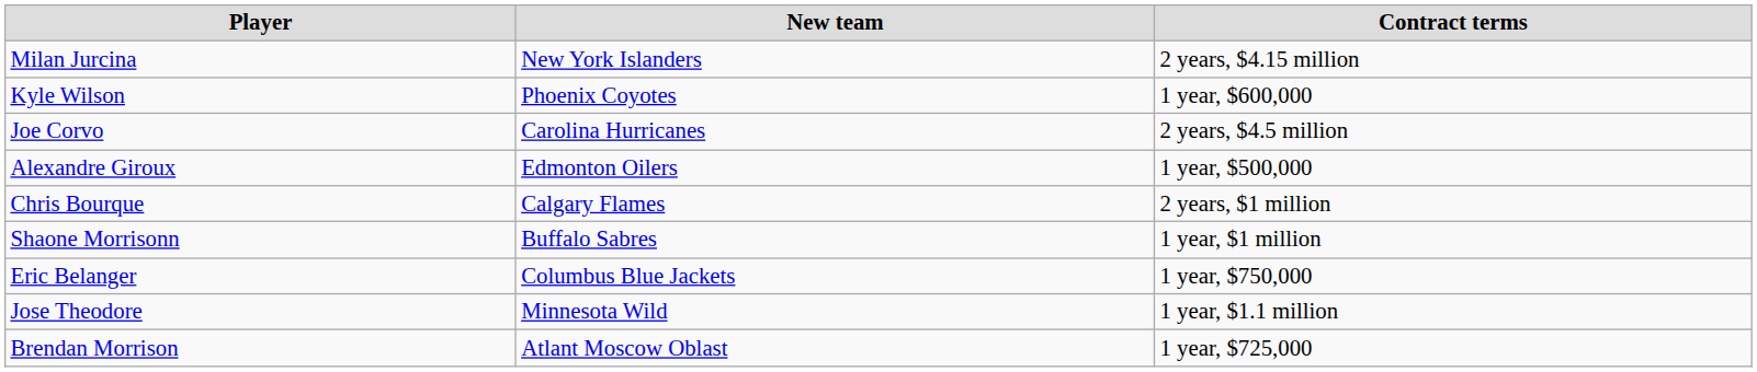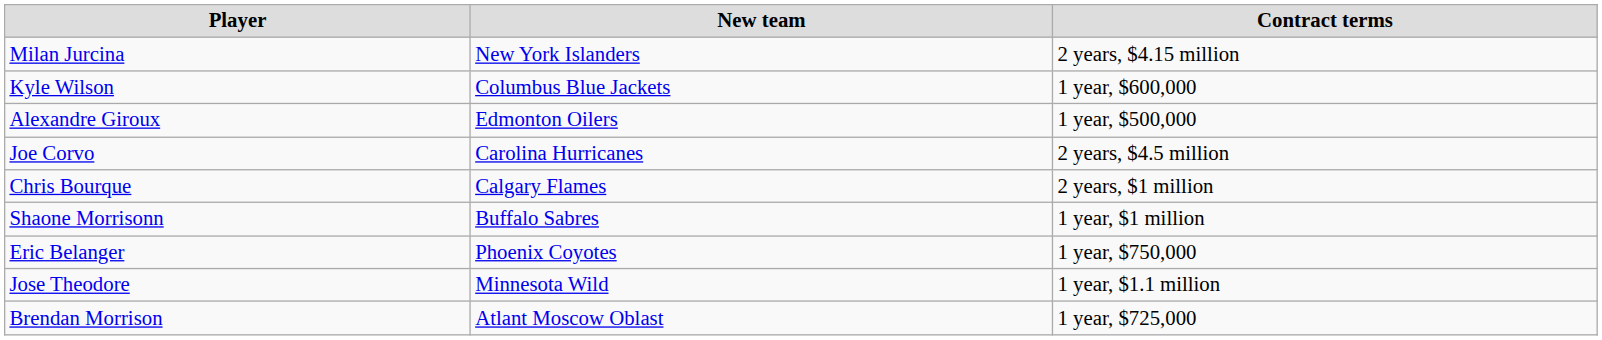Kyle Wilson | New team: Phoenix Coyotes -> Columbus Blue Jackets
rows swapped: Alexandre Giroux <-> Joe Corvo
Eric Belanger | New team: Columbus Blue Jackets -> Phoenix Coyotes
